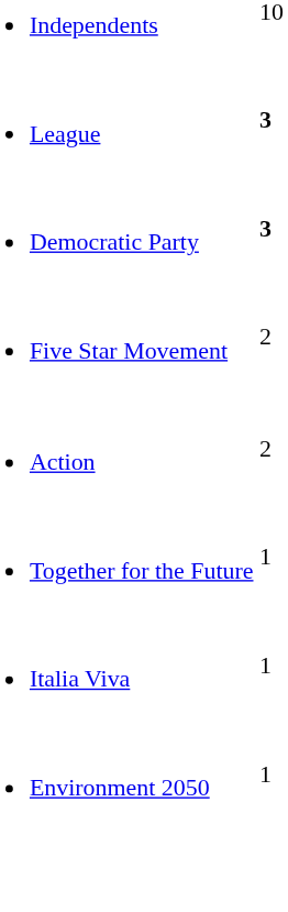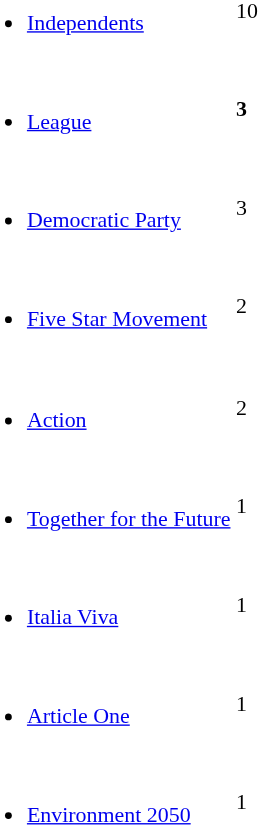Democratic Party | column 2: bold -> normal
+ row: Article One | 1
